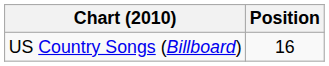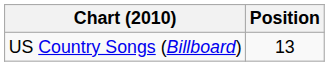US Country Songs (Billboard) | Position: 16 -> 13
